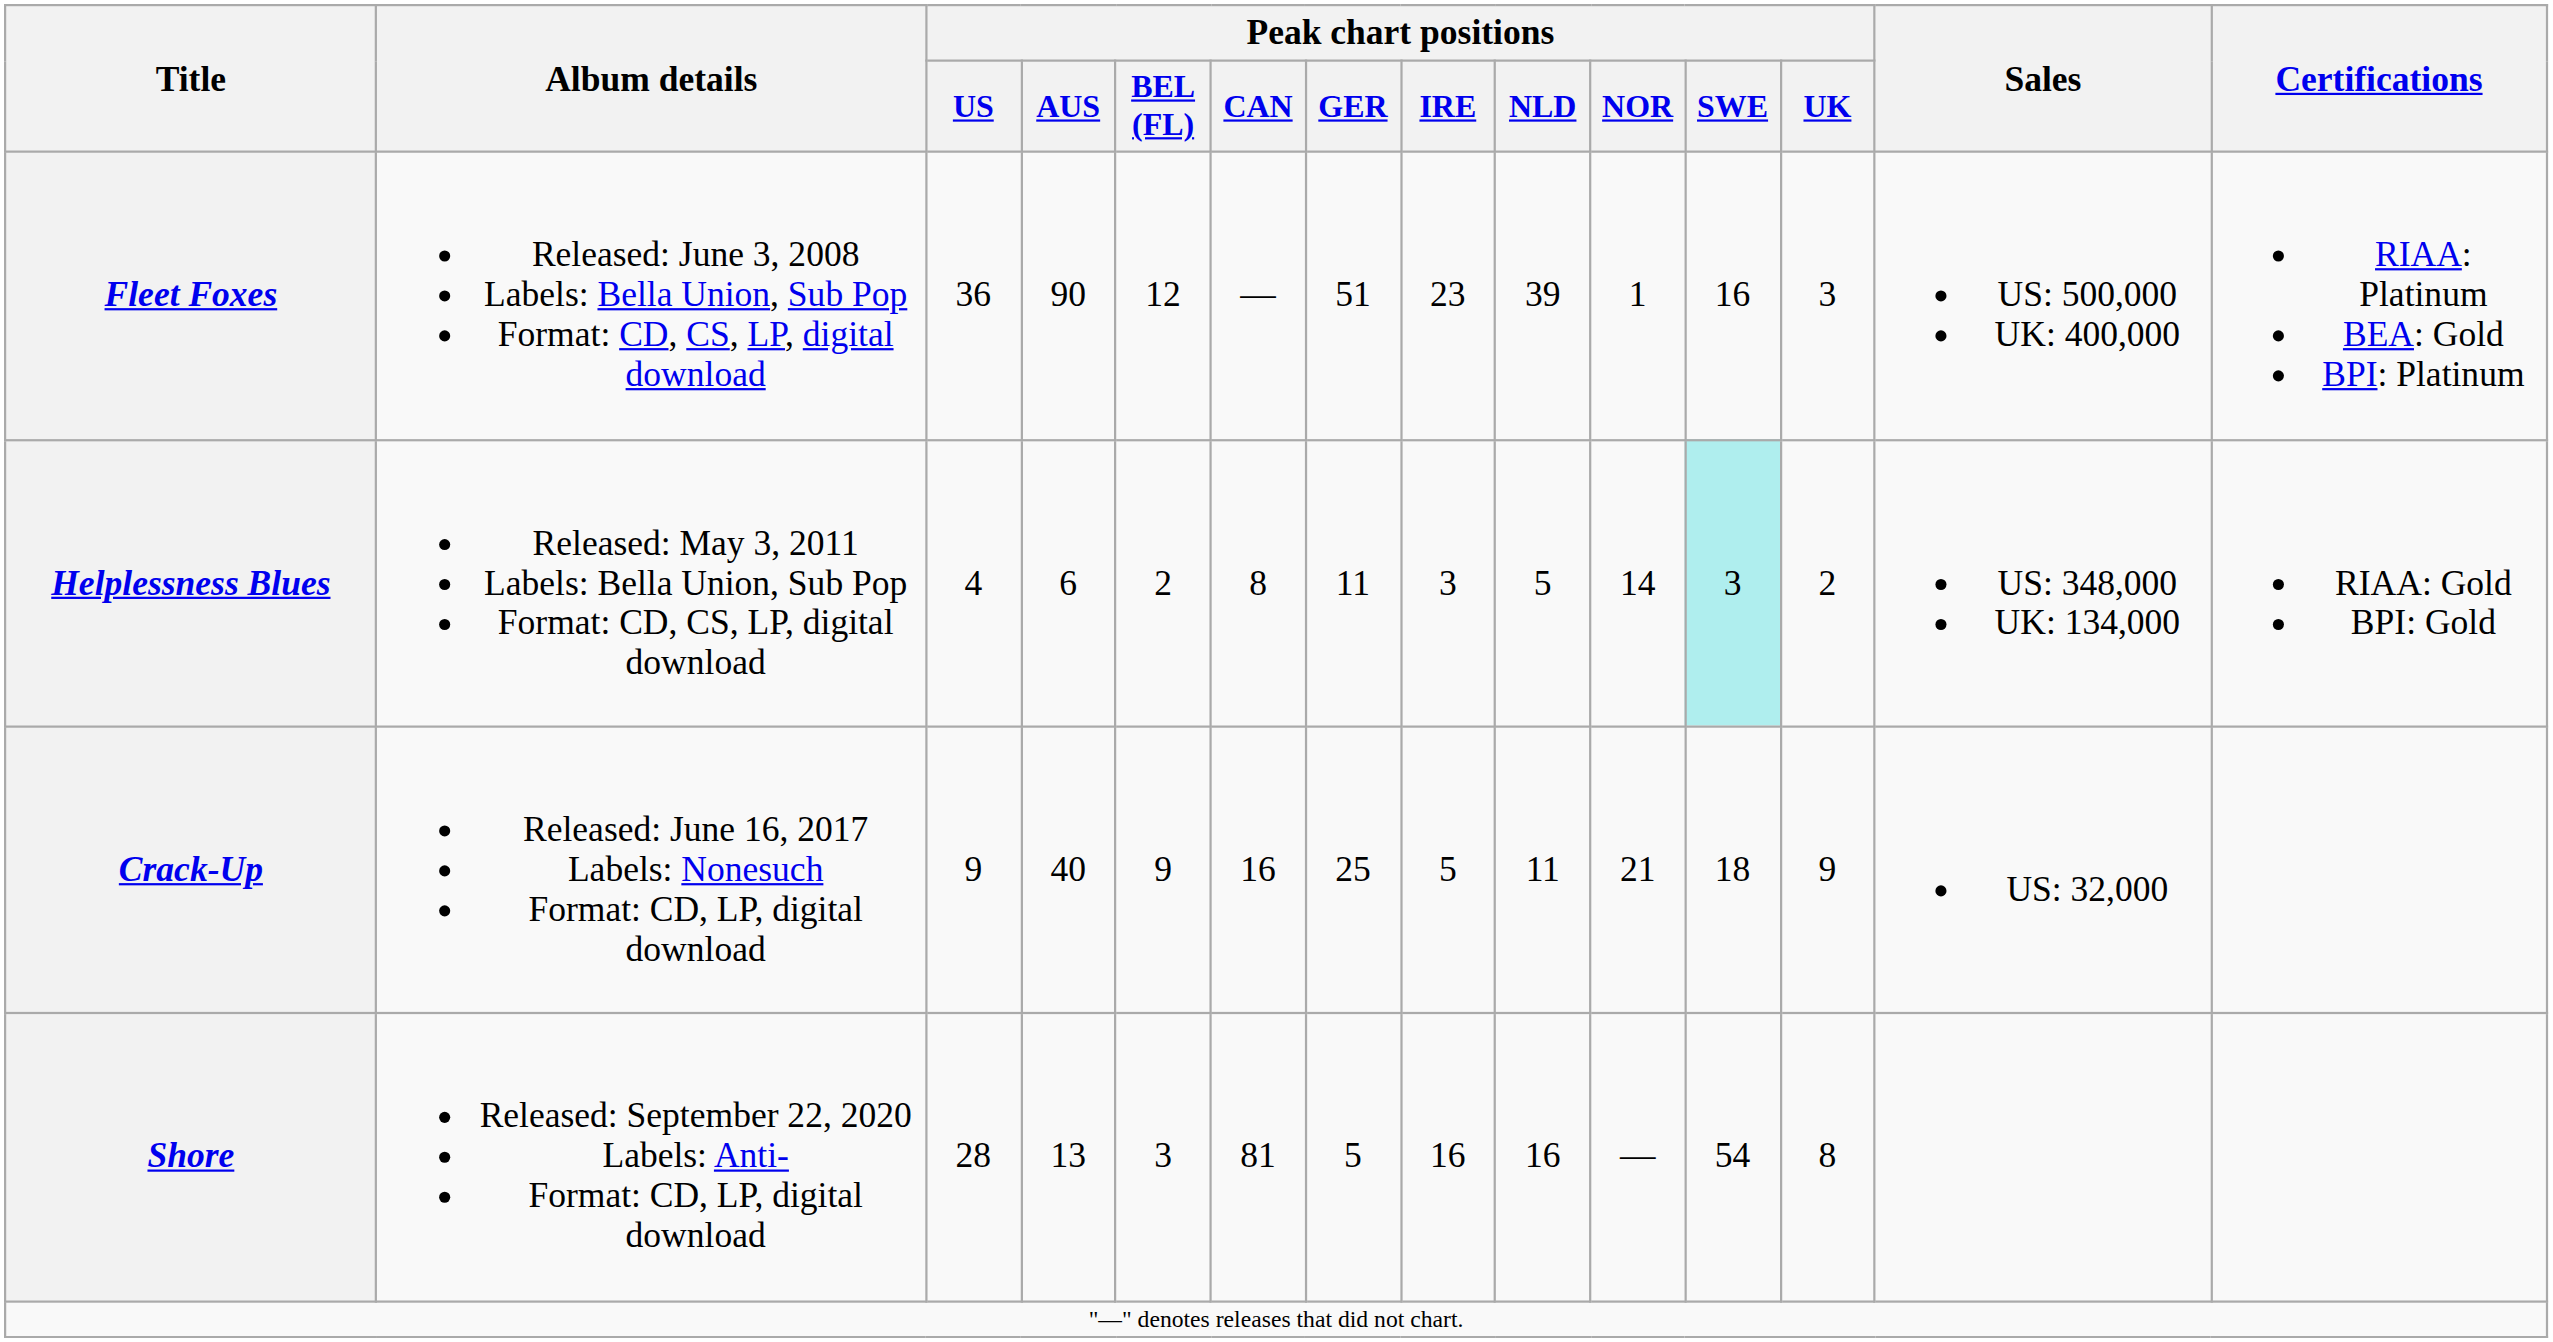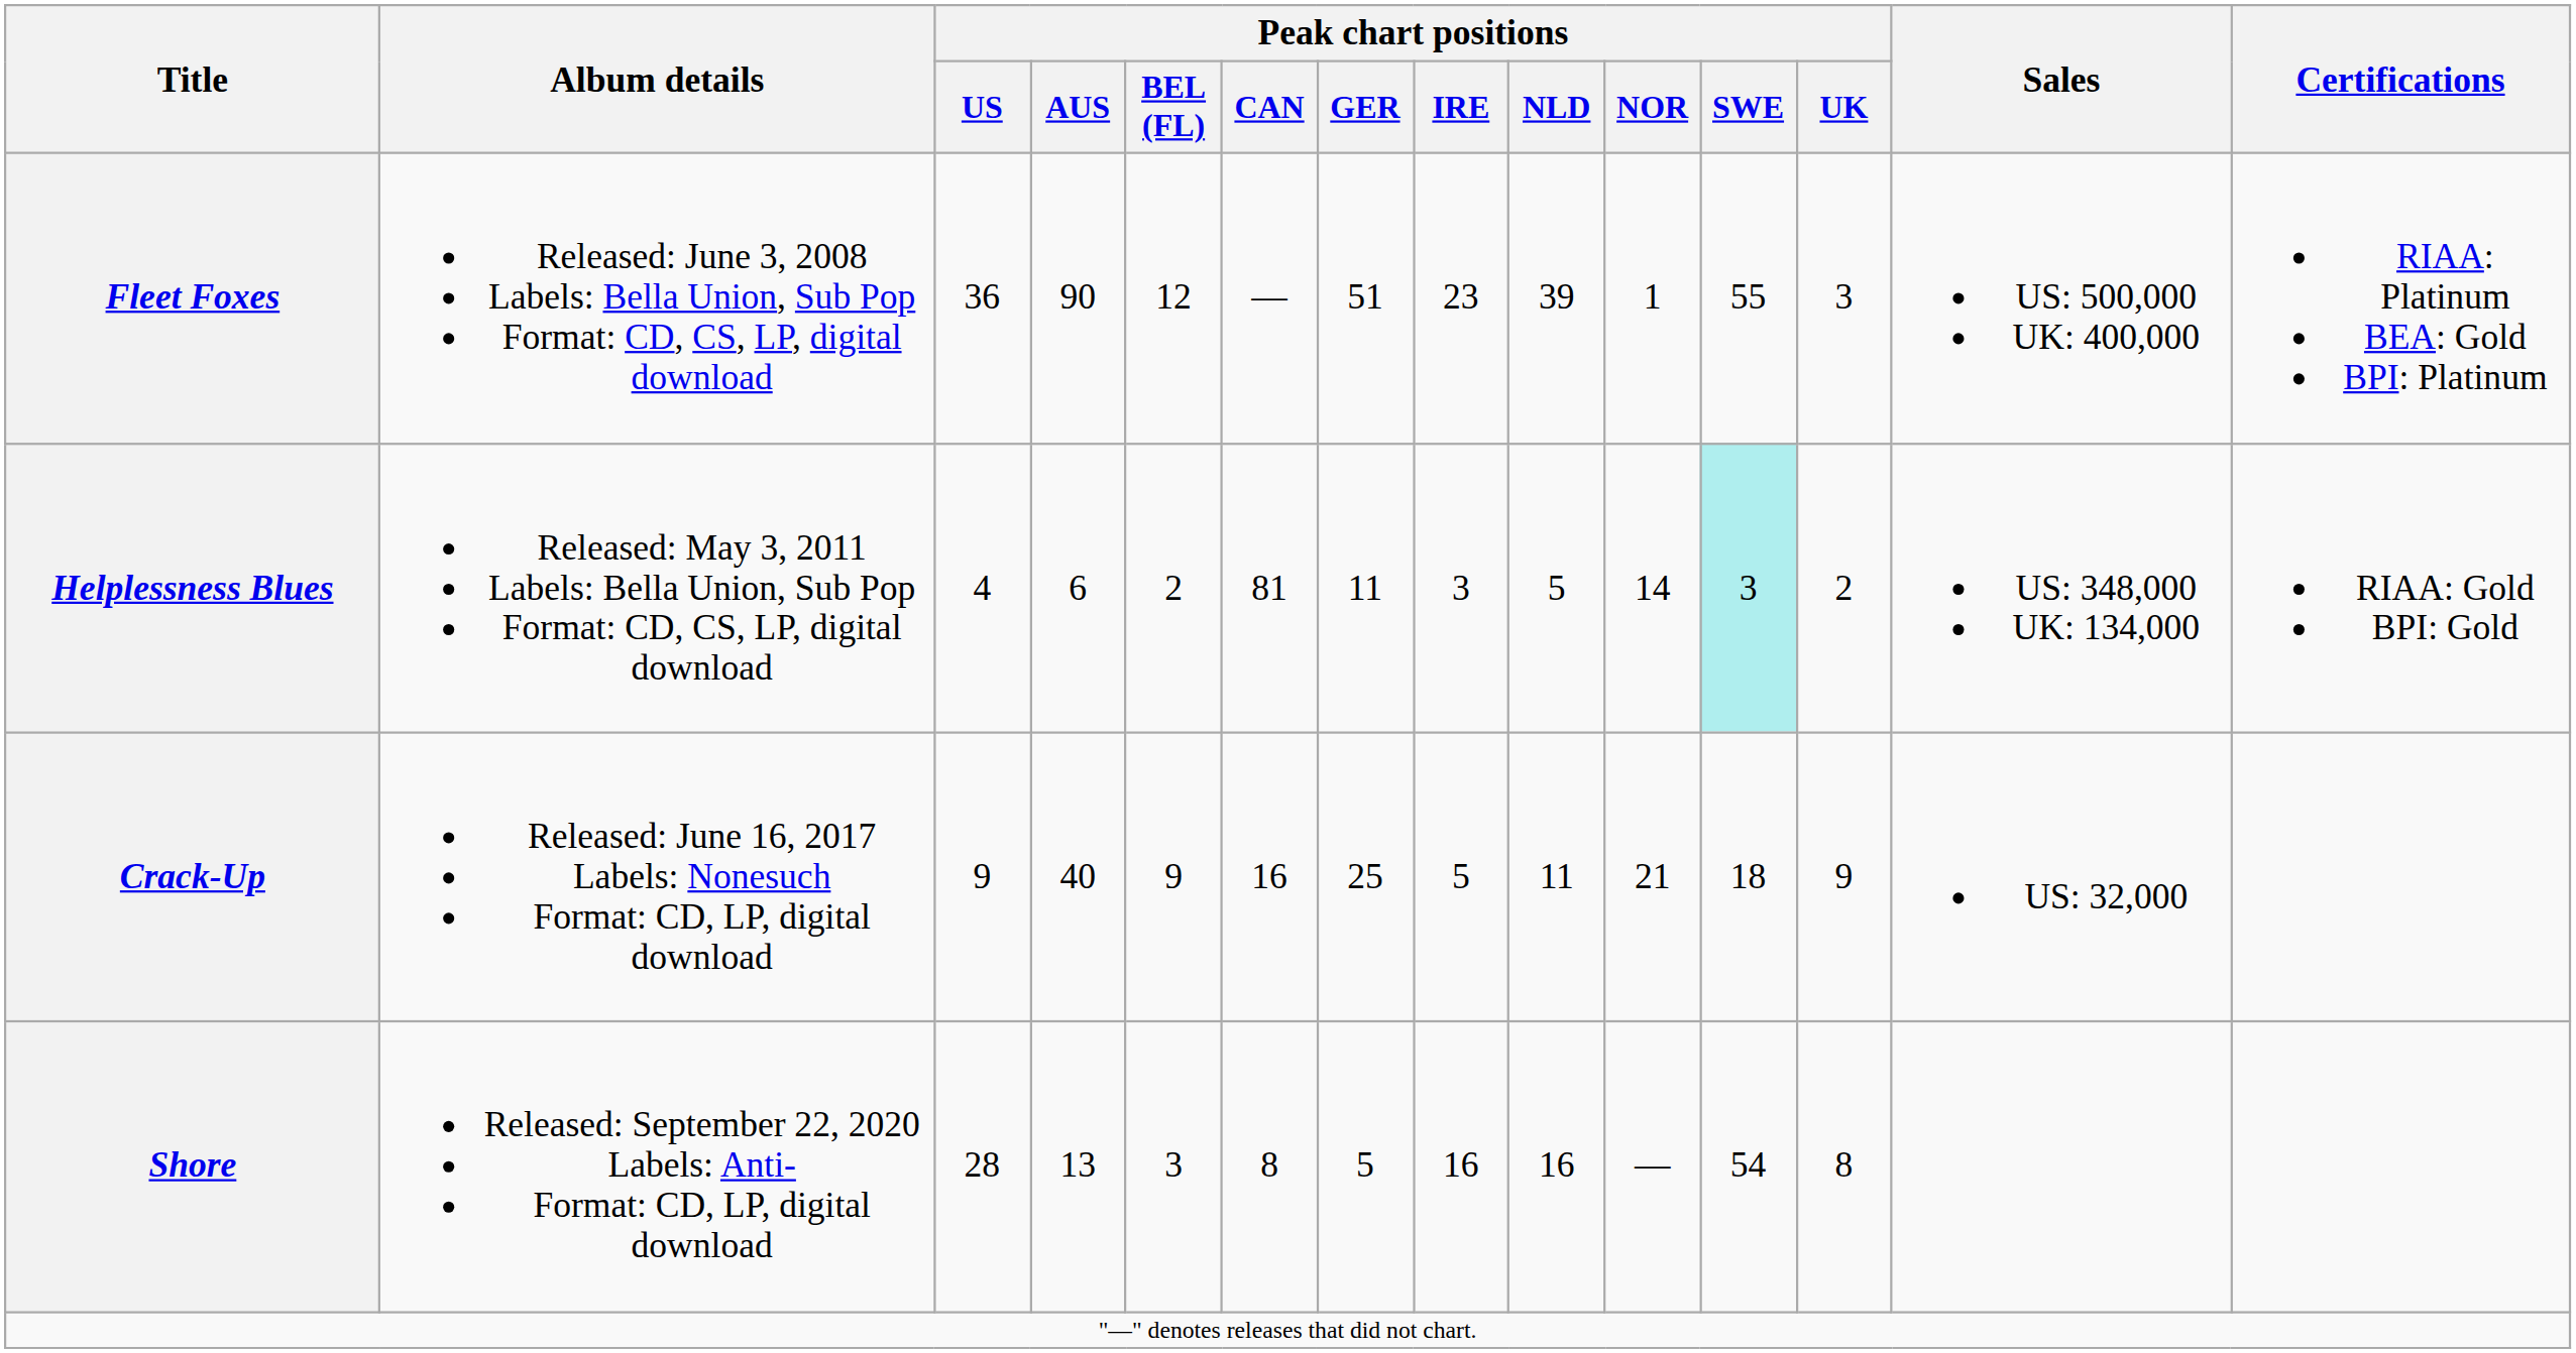Fleet Foxes | Peak chart positions / SWE: 16 -> 55
Helplessness Blues | Peak chart positions / CAN: 8 -> 81
Shore | Peak chart positions / CAN: 81 -> 8
